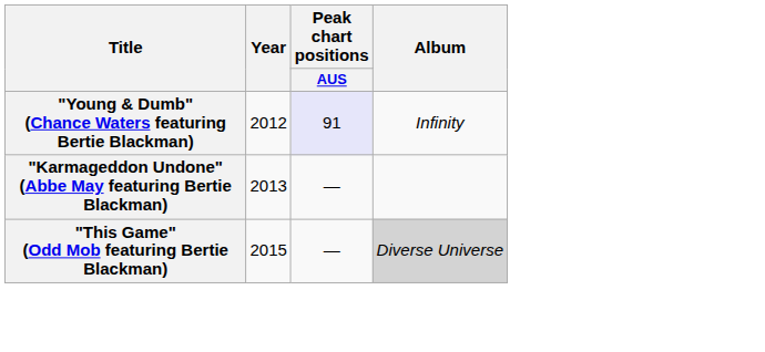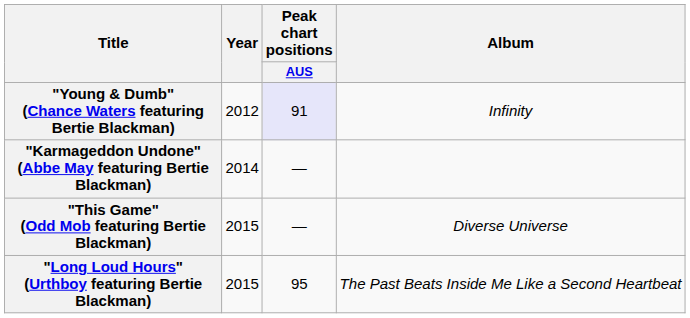"Karmageddon Undone" (Abbe May featuring Bertie Blackman) | Year: 2013 -> 2014
"This Game" (Odd Mob featuring Bertie Blackman) | Album: lightgrey background -> no background
+ row: "Long Loud Hours" (Urthboy featuring Bertie Blackman) | 2015 | 95 | The Past Beats Inside Me Like a Second Heartbeat
